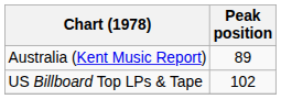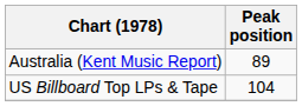US Billboard Top LPs & Tape | Peak position: 102 -> 104
